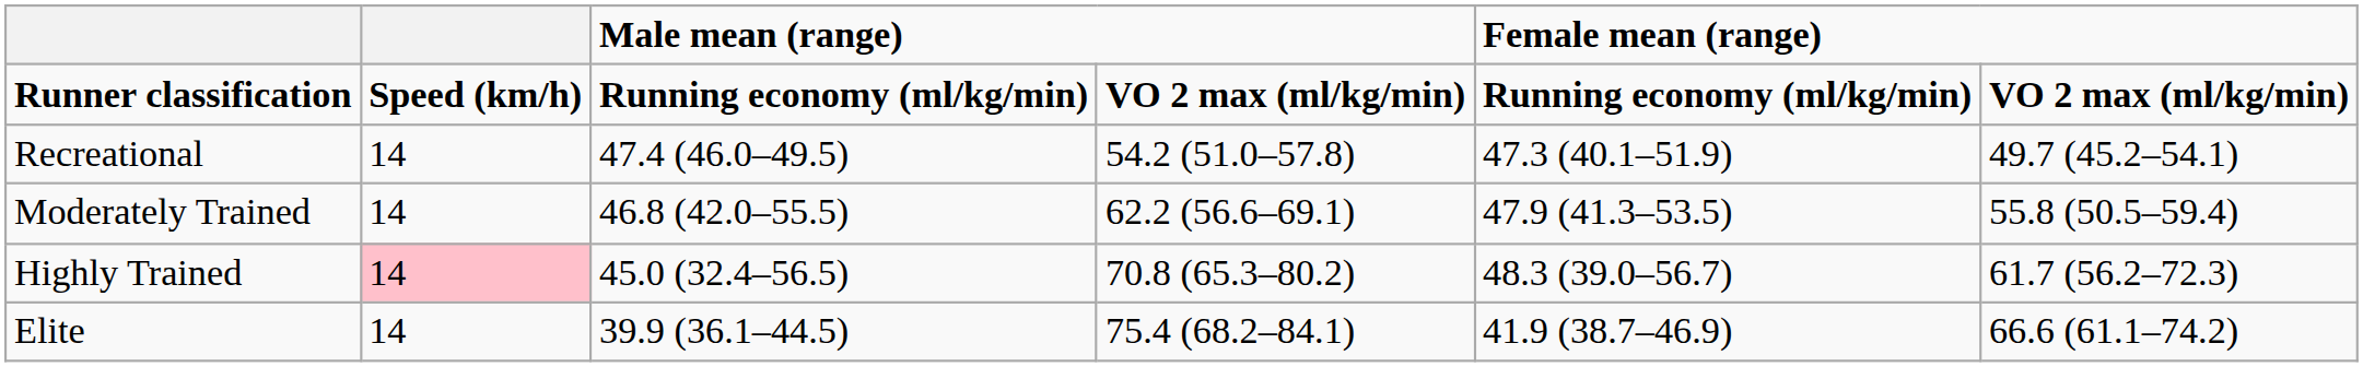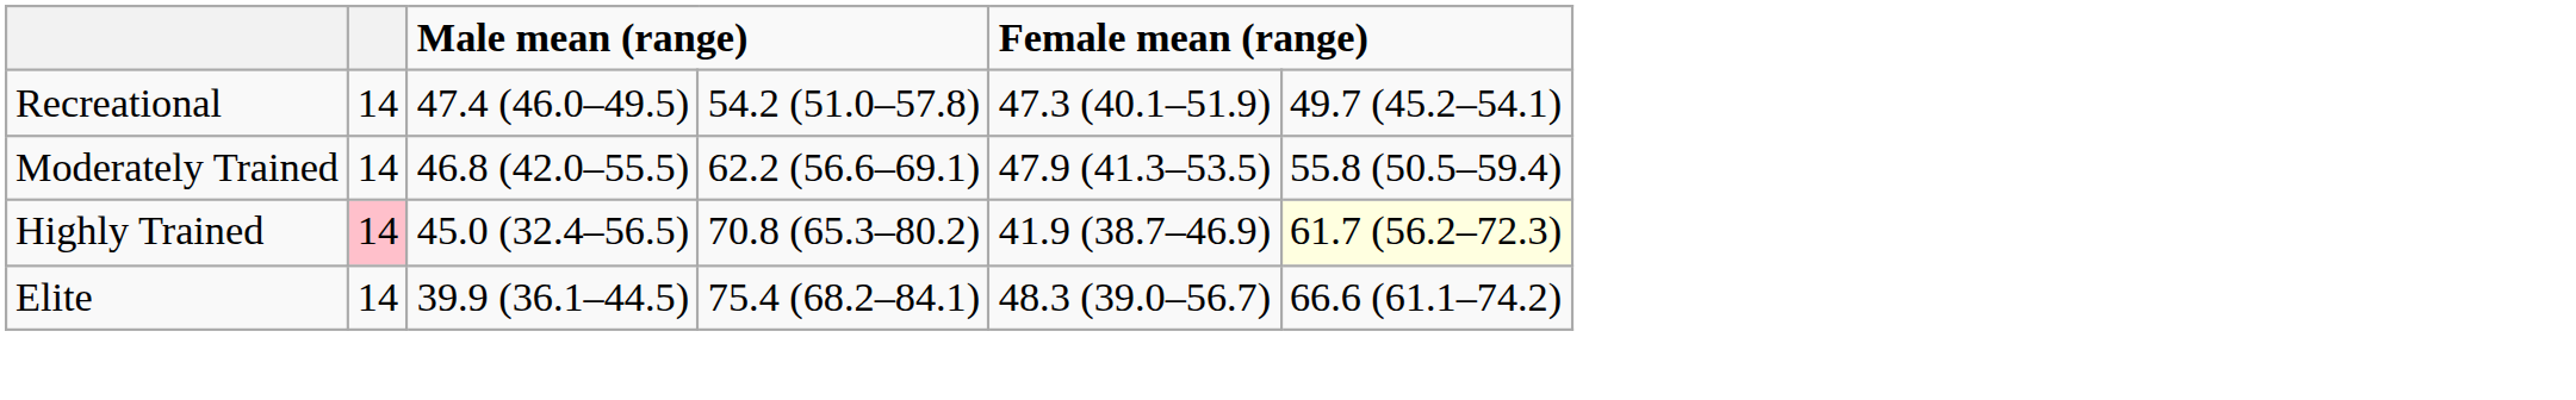- row: Runner classification | Speed (km/h) | Running economy (ml/kg/min) | VO 2 max (ml/kg/min) | Running economy (ml/kg/min) | VO 2 max (ml/kg/min)
Highly Trained | column 5: 48.3 (39.0–56.7) -> 41.9 (38.7–46.9)
Highly Trained | column 6: no background -> lightyellow background
Elite | column 5: 41.9 (38.7–46.9) -> 48.3 (39.0–56.7)
